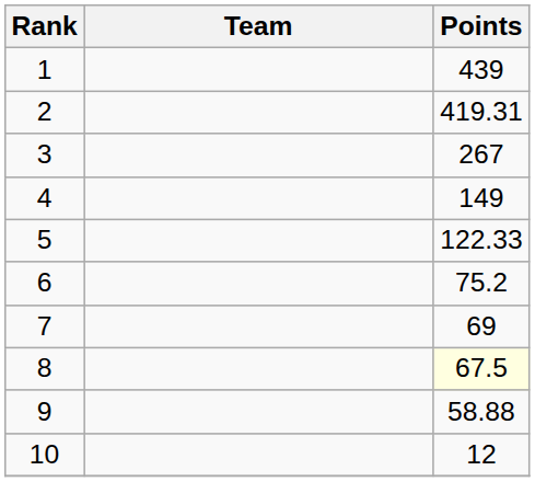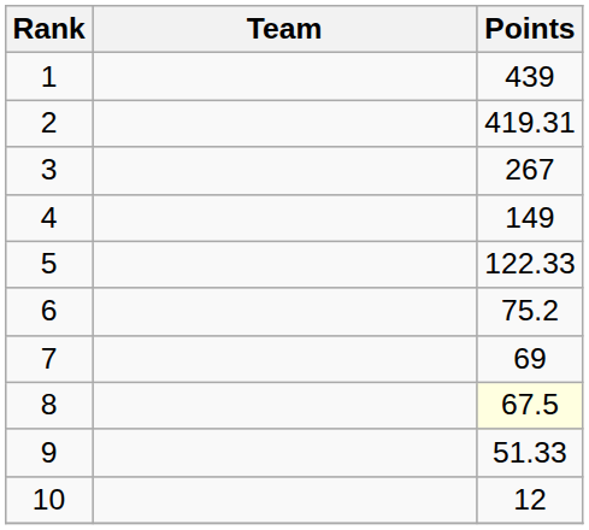9 | Points: 58.88 -> 51.33
